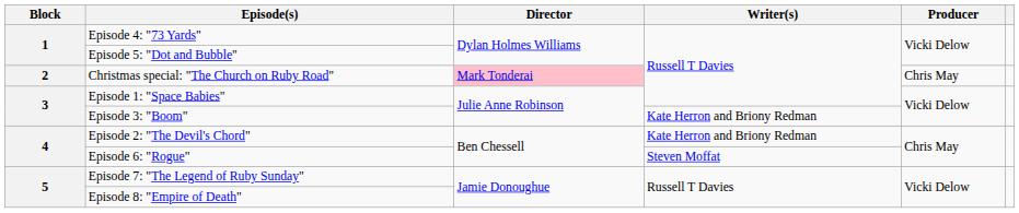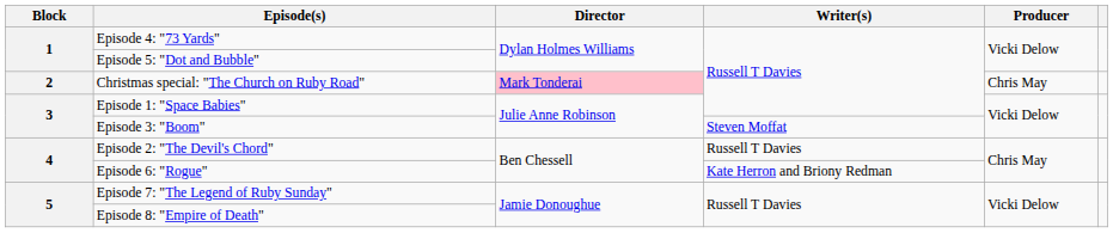Episode 3: "Boom" | Writer(s): Kate Herron and Briony Redman -> Steven Moffat
Episode 2: "The Devil's Chord" | Writer(s): Kate Herron and Briony Redman -> Russell T Davies
Episode 6: "Rogue" | Writer(s): Steven Moffat -> Kate Herron and Briony Redman
